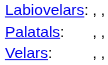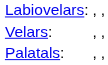rows swapped: Velars: <-> Palatals:
